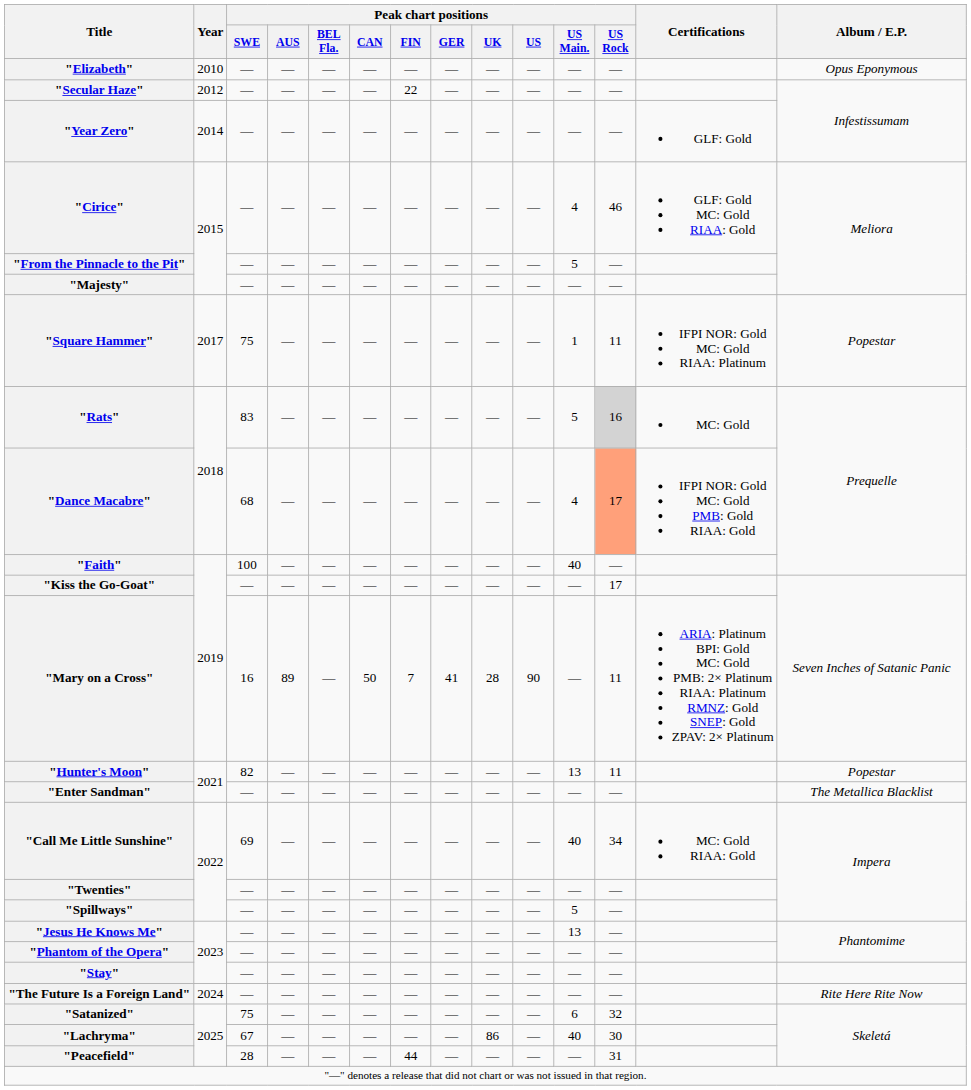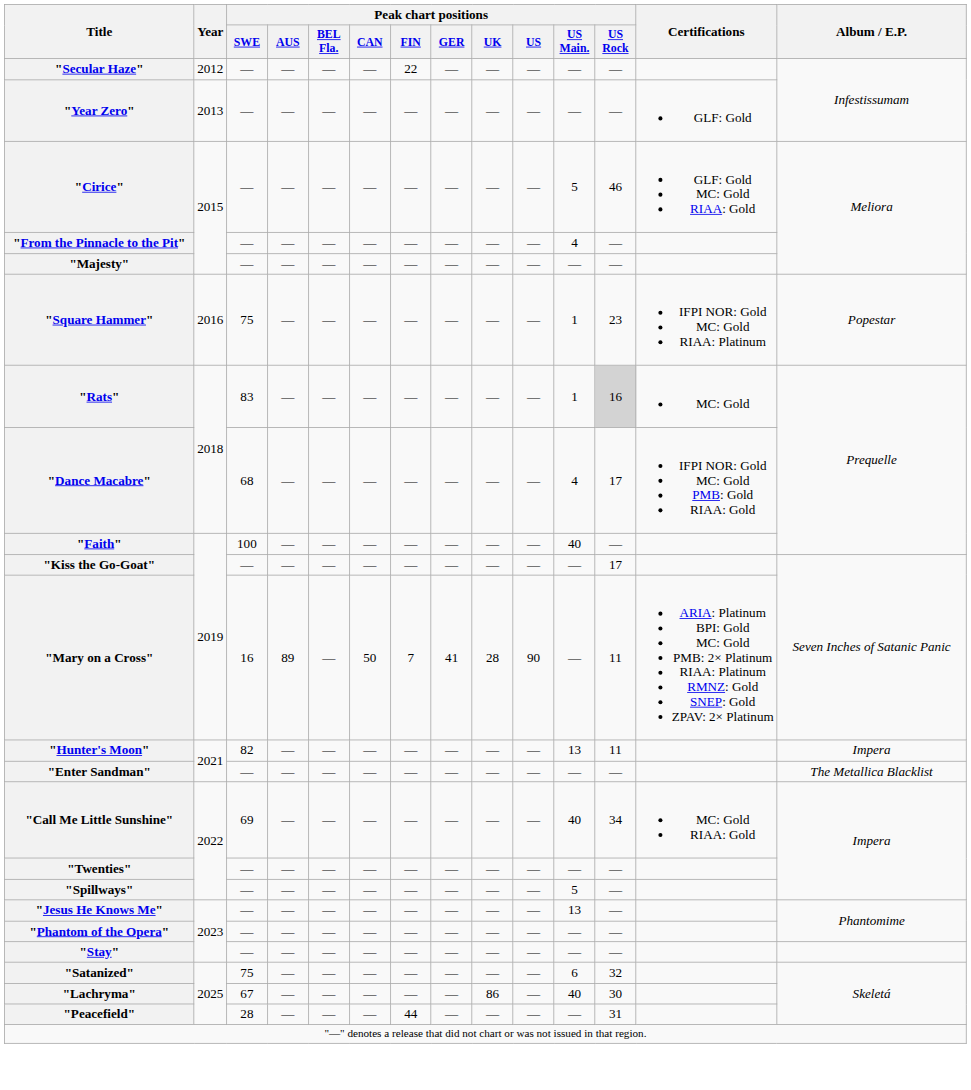- row: "Elizabeth" | 2010 | — | — | — | — | — | — | — | — | — | — | Opus Eponymous
"Year Zero" | Year: 2014 -> 2013
"Cirice" | Peak chart positions / US Main.: 4 -> 5
"From the Pinnacle to the Pit" | Peak chart positions / US Main.: 5 -> 4
"Square Hammer" | Year: 2017 -> 2016
"Square Hammer" | Peak chart positions / US Rock: 11 -> 23
"Rats" | Peak chart positions / US Main.: 5 -> 1
"Dance Macabre" | Peak chart positions / US Rock: lightsalmon background -> no background
"Hunter's Moon" | Album / E.P.: Popestar -> Impera
- row: "The Future Is a Foreign Land" | 2024 | — | — | — | — | — | — | — | — | — | — | Rite Here Rite Now
